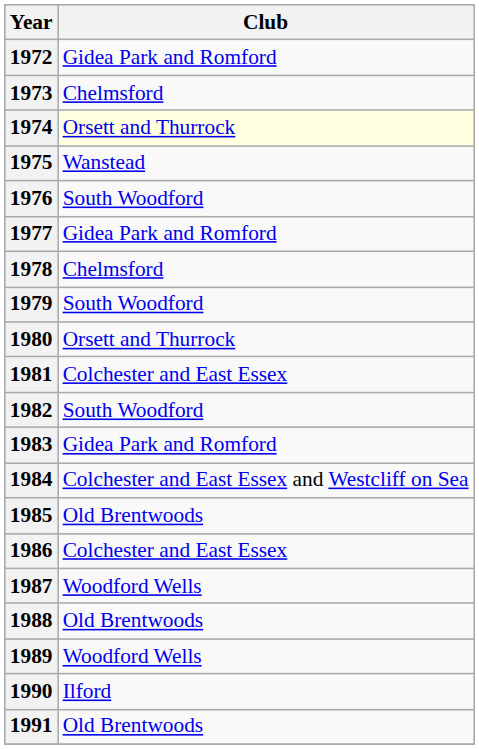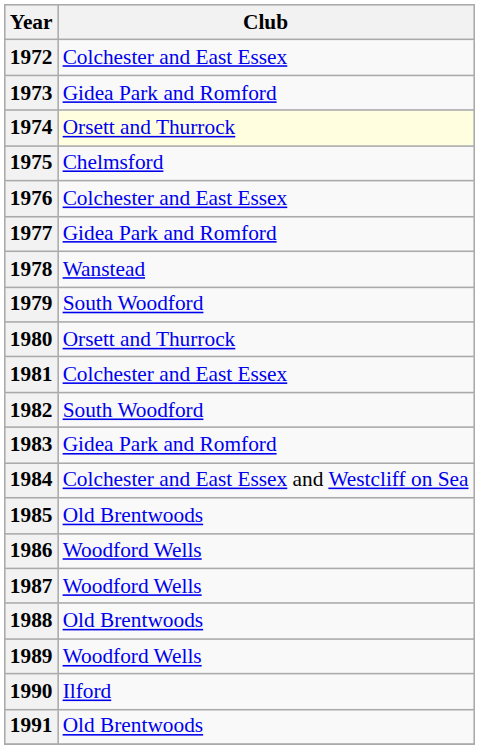1972 | Club: Gidea Park and Romford -> Colchester and East Essex
1973 | Club: Chelmsford -> Gidea Park and Romford
1975 | Club: Wanstead -> Chelmsford
1976 | Club: South Woodford -> Colchester and East Essex
1978 | Club: Chelmsford -> Wanstead
1986 | Club: Colchester and East Essex -> Woodford Wells
